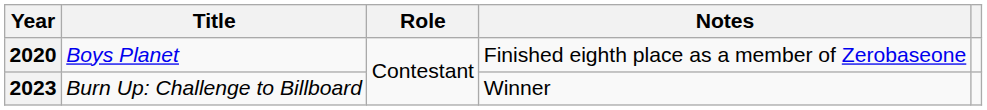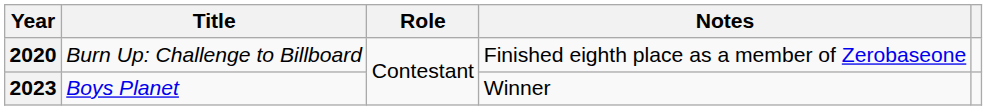2020 | Title: Boys Planet -> Burn Up: Challenge to Billboard
2023 | Title: Burn Up: Challenge to Billboard -> Boys Planet
